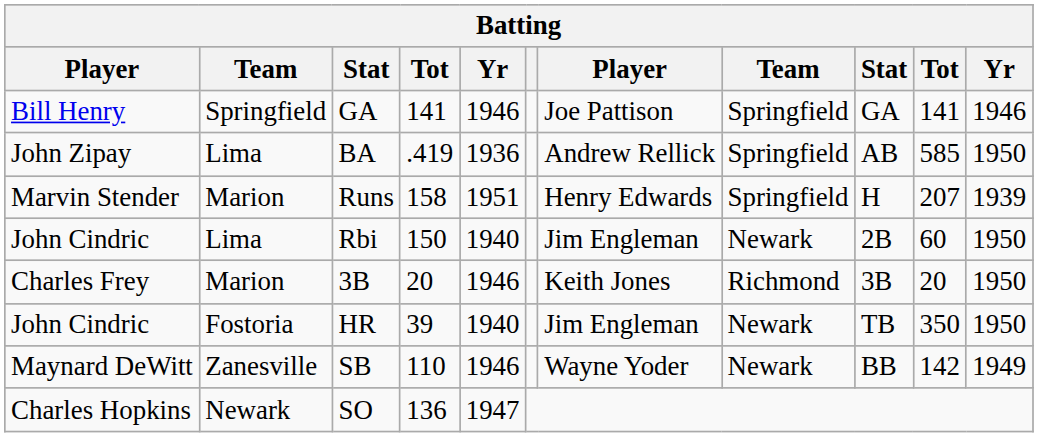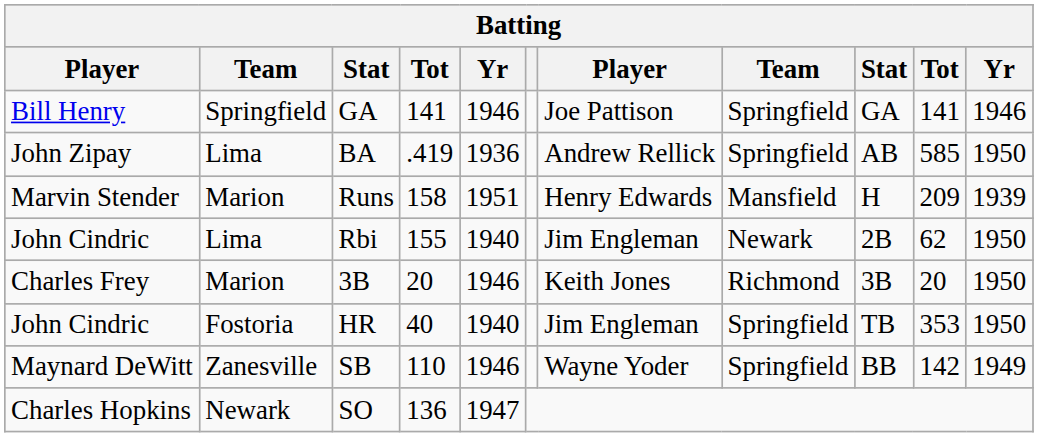Runs | column 8: Springfield -> Mansfield
Runs | column 10: 207 -> 209
Rbi | column 4: 150 -> 155
Rbi | column 10: 60 -> 62
HR | column 4: 39 -> 40
HR | column 8: Newark -> Springfield
HR | column 10: 350 -> 353
SB | column 8: Newark -> Springfield
